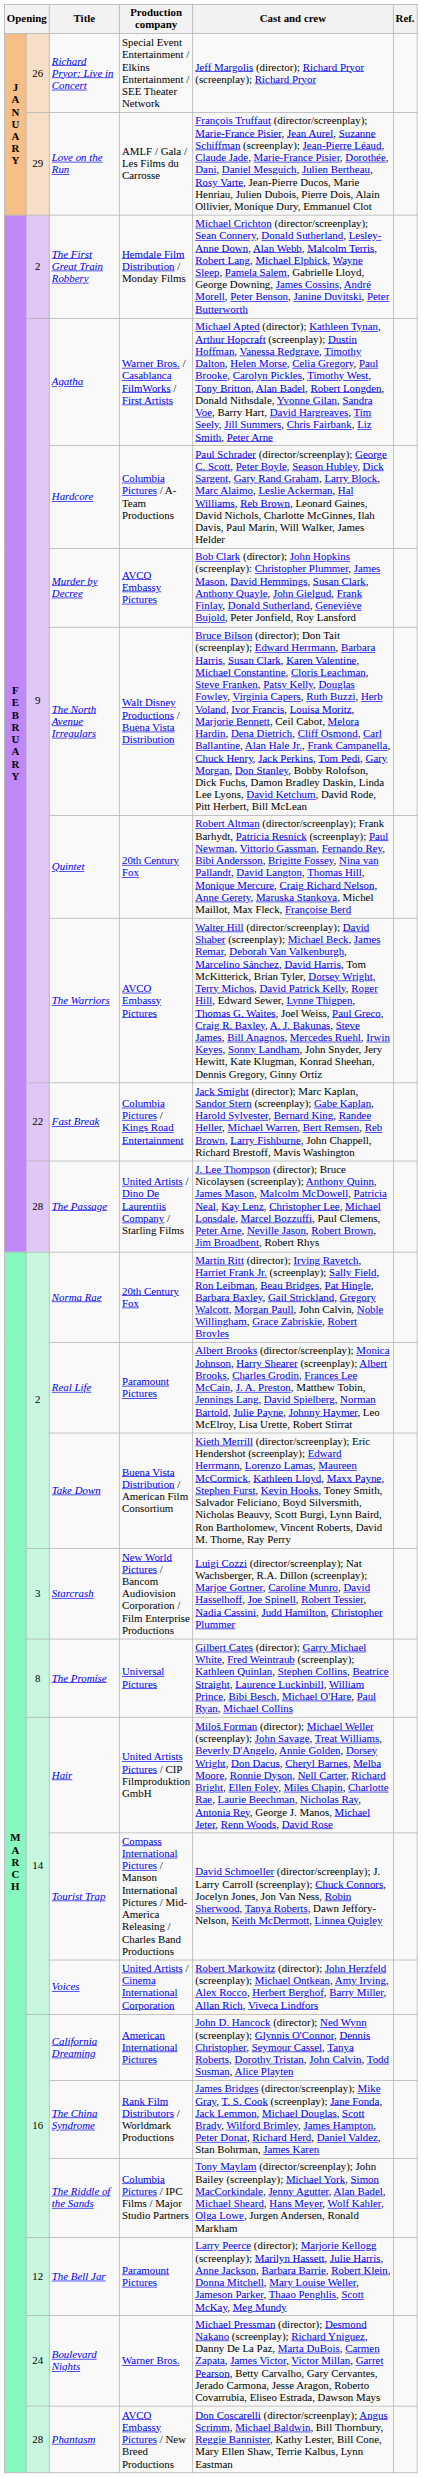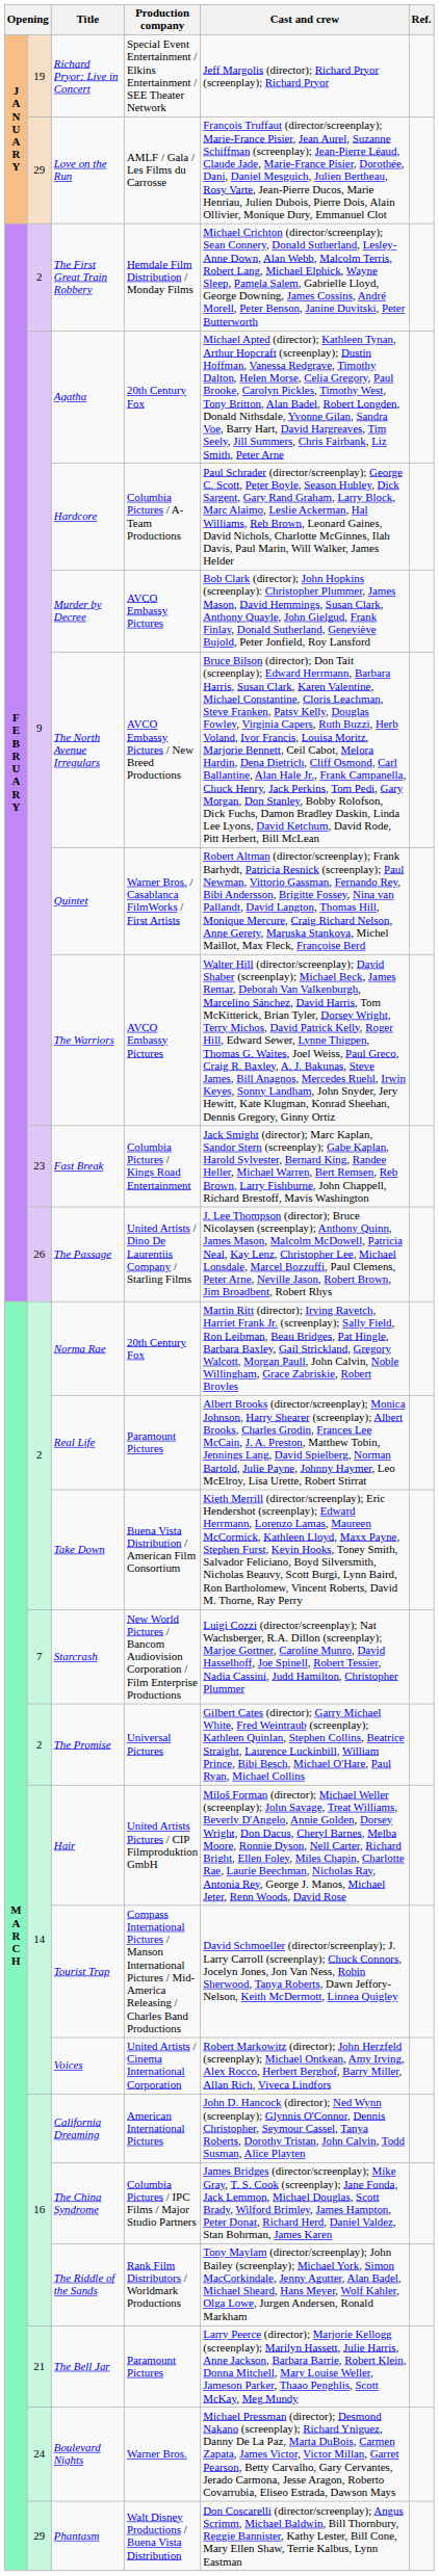Richard Pryor: Live in Concert | column 2: 26 -> 19
Agatha | Production company: Warner Bros. / Casablanca FilmWorks / First Artists -> 20th Century Fox
The North Avenue Irregulars | Production company: Walt Disney Productions / Buena Vista Distribution -> AVCO Embassy Pictures / New Breed Productions
Quintet | Production company: 20th Century Fox -> Warner Bros. / Casablanca FilmWorks / First Artists
Fast Break | column 2: 22 -> 23
The Passage | column 2: 28 -> 26
Starcrash | column 2: 3 -> 7
The Promise | column 2: 8 -> 2
The China Syndrome | Production company: Rank Film Distributors / Worldmark Productions -> Columbia Pictures / IPC Films / Major Studio Partners
The Riddle of the Sands | Production company: Columbia Pictures / IPC Films / Major Studio Partners -> Rank Film Distributors / Worldmark Productions
The Bell Jar | column 2: 12 -> 21
Phantasm | column 2: 28 -> 29
Phantasm | Production company: AVCO Embassy Pictures / New Breed Productions -> Walt Disney Productions / Buena Vista Distribution
